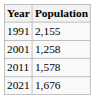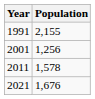2001 | Population: 1,258 -> 1,256
